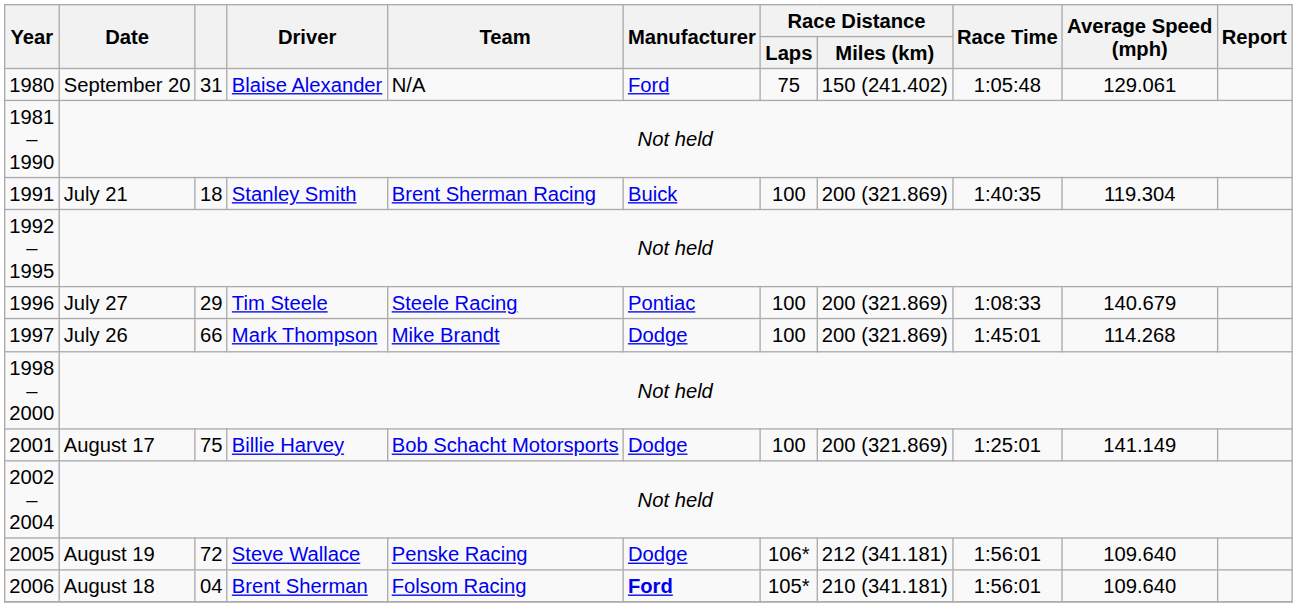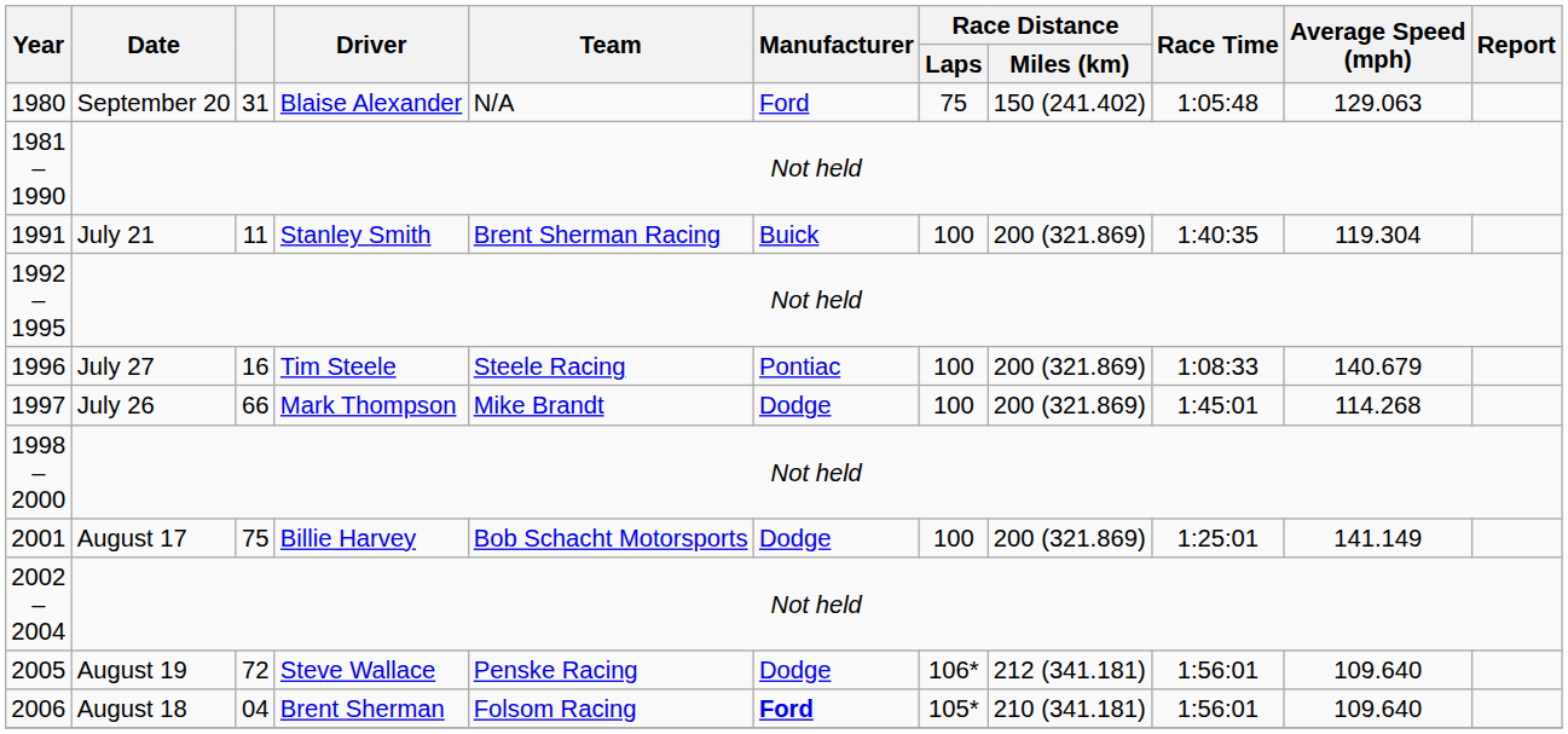1980 | Average Speed (mph): 129.061 -> 129.063
1991 | column 3: 18 -> 11
1996 | column 3: 29 -> 16
